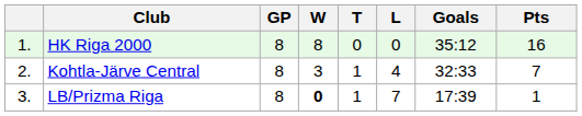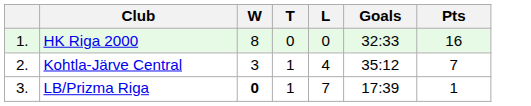- column: GP | 8 | 8 | 8
HK Riga 2000 | Goals: 35:12 -> 32:33
Kohtla-Järve Central | Goals: 32:33 -> 35:12
